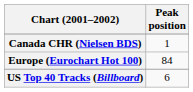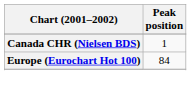- row: US Top 40 Tracks (Billboard) | 6
